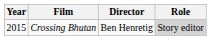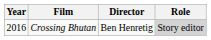Crossing Bhutan | Year: 2015 -> 2016
